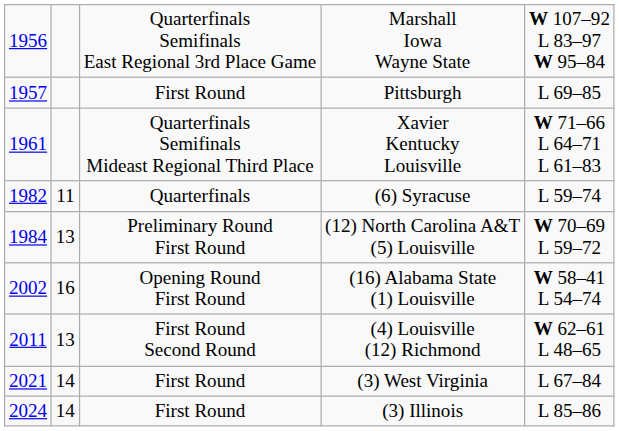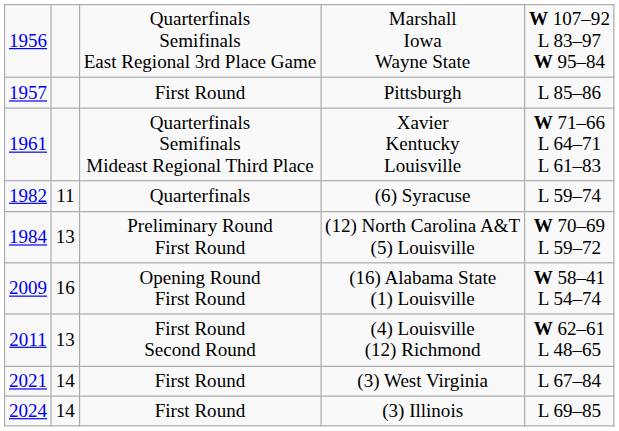Pittsburgh | column 5: L 69–85 -> L 85–86
(16) Alabama State (1) Louisville | column 1: 2002 -> 2009
(3) Illinois | column 5: L 85–86 -> L 69–85
